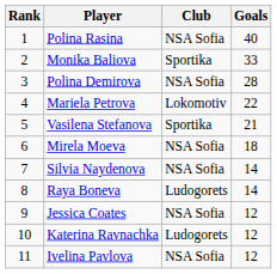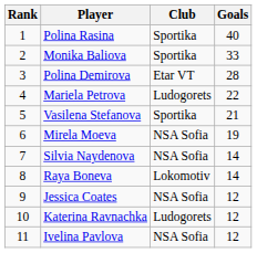Polina Rasina | Club: NSA Sofia -> Sportika
Polina Demirova | Club: NSA Sofia -> Etar VT
Mariela Petrova | Club: Lokomotiv -> Ludogorets
Mirela Moeva | Goals: 18 -> 19
Raya Boneva | Club: Ludogorets -> Lokomotiv
